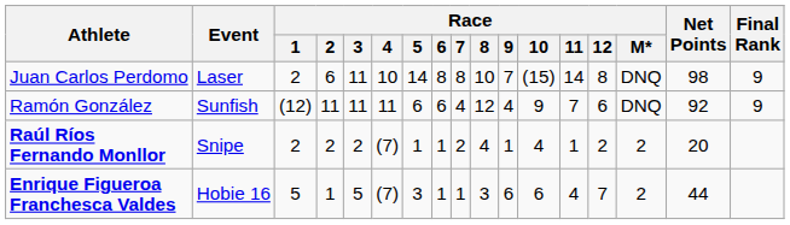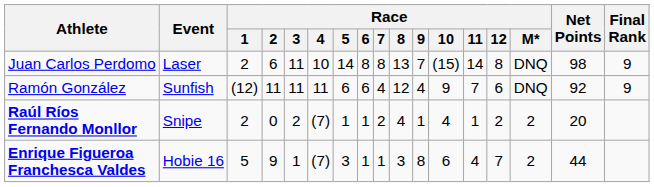Juan Carlos Perdomo | Race / 8: 10 -> 13
Raúl Ríos Fernando Monllor | Race / 2: 2 -> 0
Enrique Figueroa Franchesca Valdes | Race / 2: 1 -> 9
Enrique Figueroa Franchesca Valdes | Race / 3: 5 -> 1
Enrique Figueroa Franchesca Valdes | Race / 9: 6 -> 8
